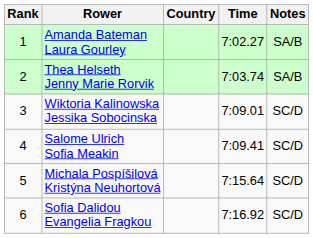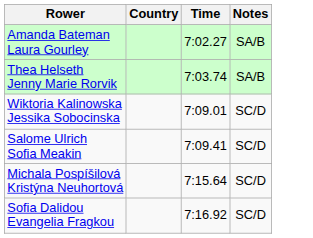- column: Rank | 1 | 2 | 3 | 4 | 5 | 6
